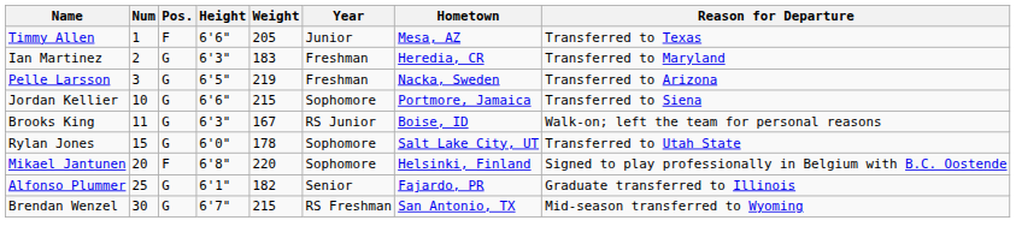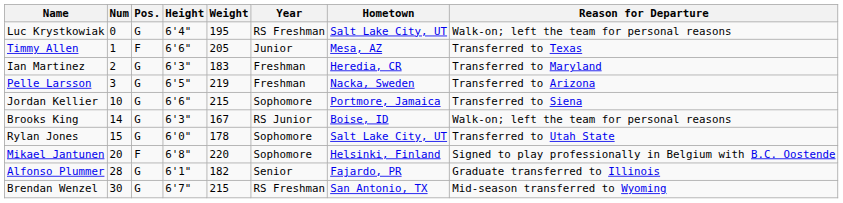+ row: Luc Krystkowiak | 0 | G | 6'4" | 195 | RS Freshman | Salt Lake City, UT | Walk-on; left the team for personal reasons
Brooks King | Num: 11 -> 14
Alfonso Plummer | Num: 25 -> 28
